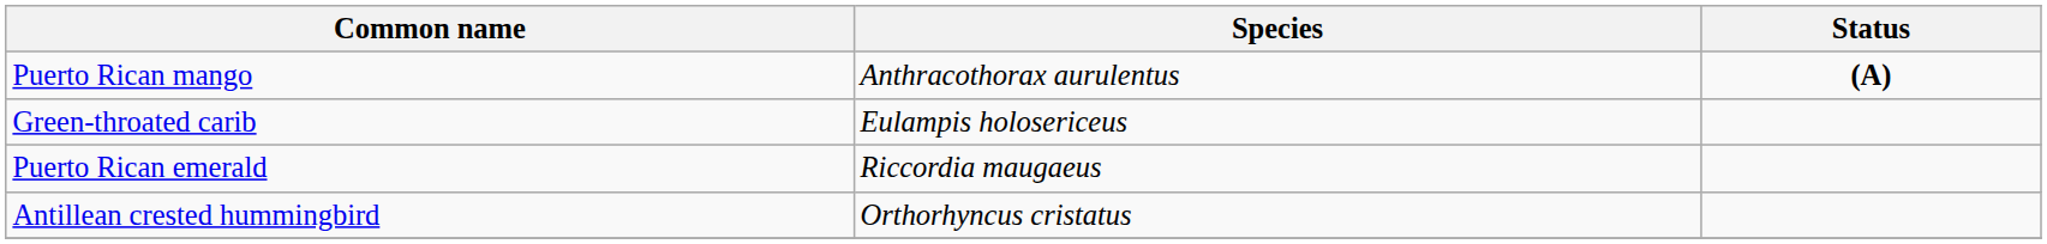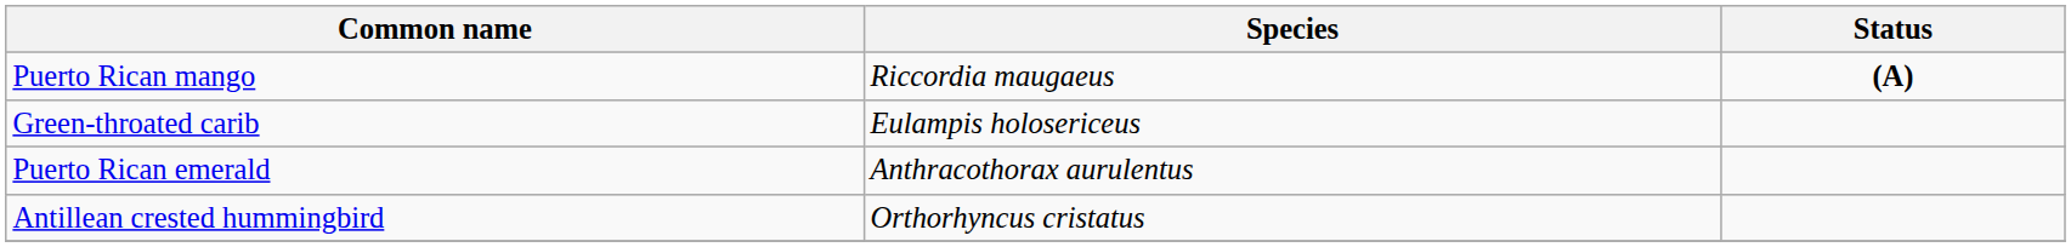Puerto Rican mango | Species: Anthracothorax aurulentus -> Riccordia maugaeus
Puerto Rican emerald | Species: Riccordia maugaeus -> Anthracothorax aurulentus
